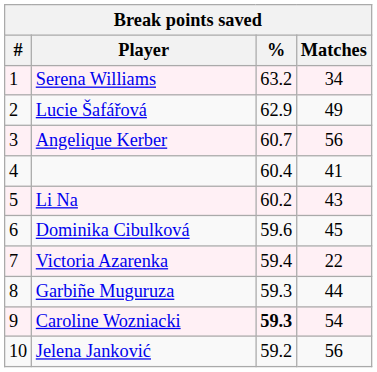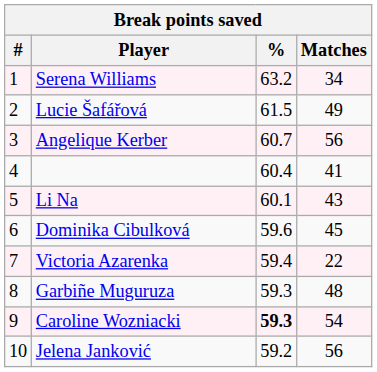Lucie Šafářová | %: 62.9 -> 61.5
Li Na | %: 60.2 -> 60.1
Garbiñe Muguruza | Matches: 44 -> 48
